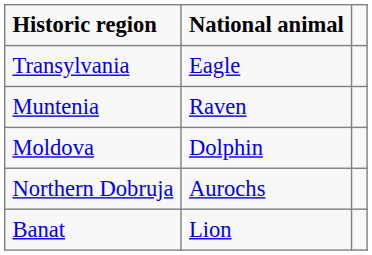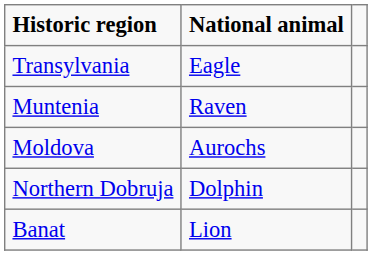Moldova | National animal: Dolphin -> Aurochs
Northern Dobruja | National animal: Aurochs -> Dolphin
